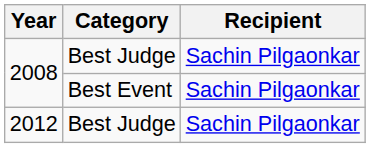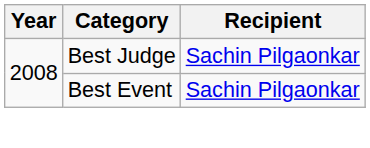- row: 2012 | Best Judge | Sachin Pilgaonkar
